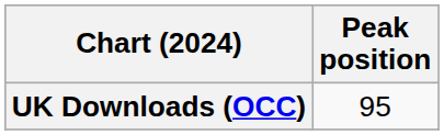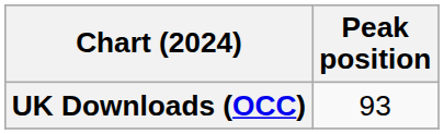UK Downloads (OCC) | Peak position: 95 -> 93
